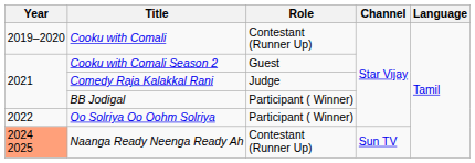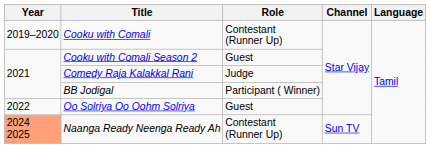Oo Solriya Oo Oohm Solriya | Role: Participant ( Winner) -> Guest
